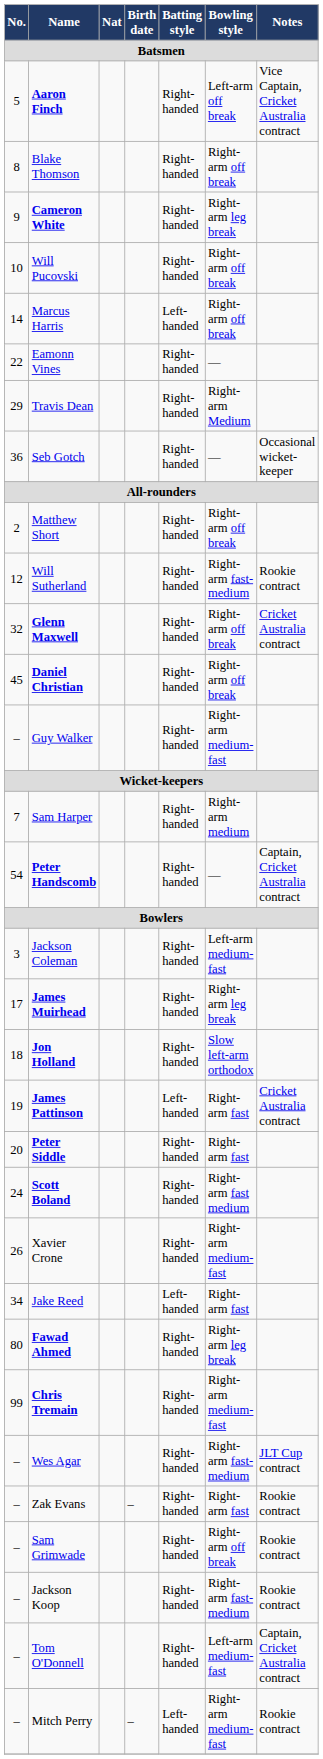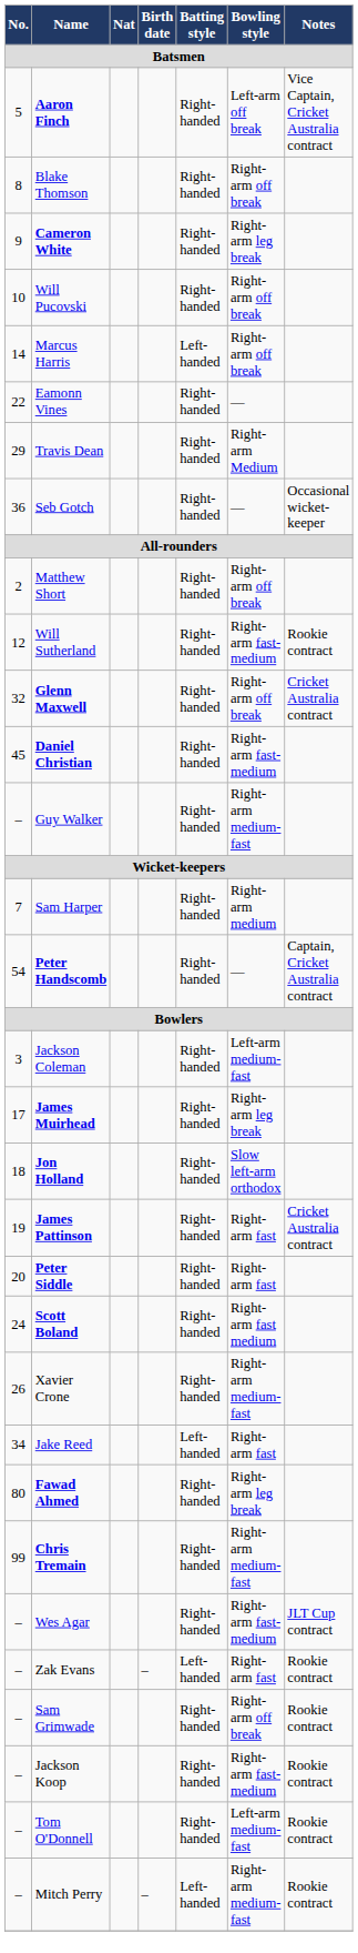Daniel Christian | Bowling style: Right-arm off break -> Right-arm fast-medium
James Pattinson | Batting style: Left-handed -> Right-handed
Zak Evans | Batting style: Right-handed -> Left-handed
Tom O'Donnell | Notes: Captain, Cricket Australia contract -> Rookie contract
